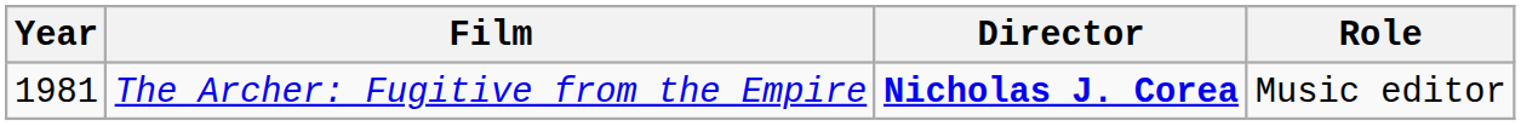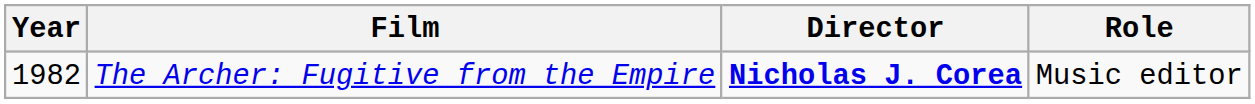The Archer: Fugitive from the Empire | Year: 1981 -> 1982
